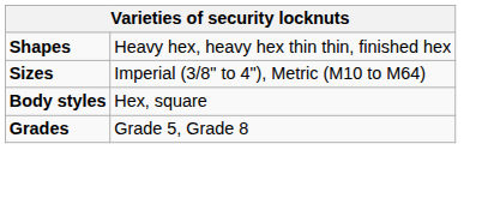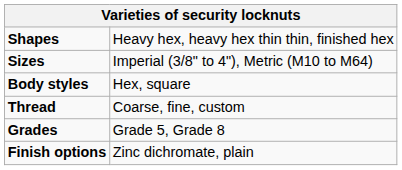+ row: Thread | Coarse, fine, custom
+ row: Finish options | Zinc dichromate, plain
